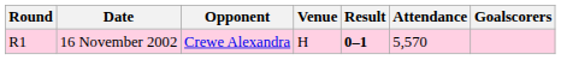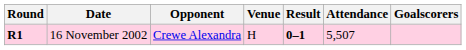16 November 2002 | Round: normal -> bold
16 November 2002 | Attendance: 5,570 -> 5,507
